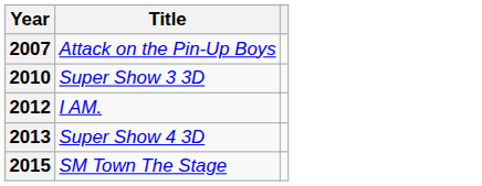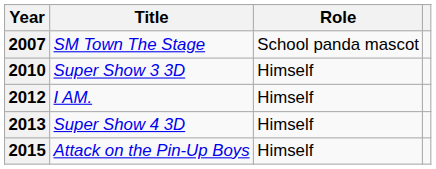+ column: Role | School panda mascot | Himself | Himself | Himself | Himself
2007 | Title: Attack on the Pin-Up Boys -> SM Town The Stage
2015 | Title: SM Town The Stage -> Attack on the Pin-Up Boys
